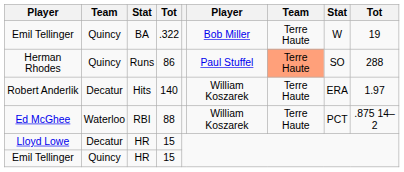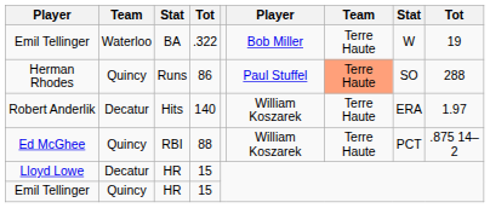Emil Tellinger / BA | column 2: Quincy -> Waterloo
Ed McGhee | column 2: Waterloo -> Quincy
